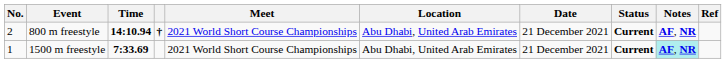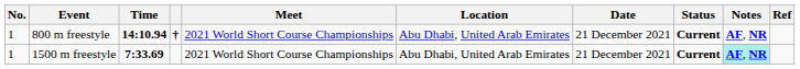800 m freestyle | No.: 2 -> 1
